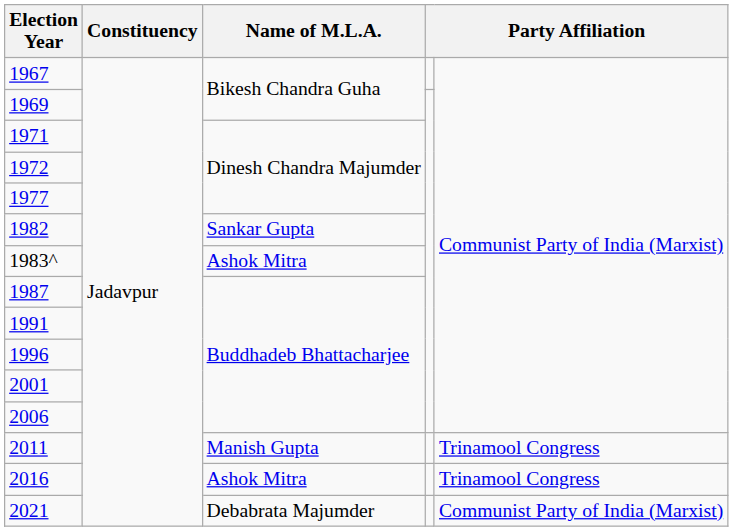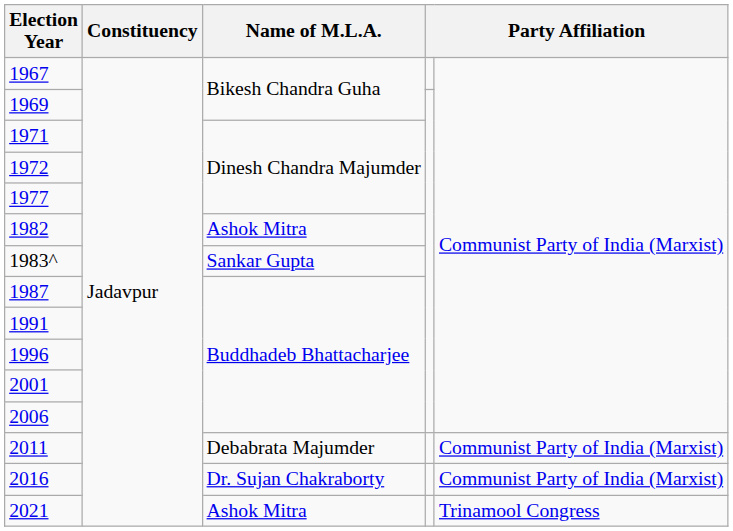1982 | Name of M.L.A.: Sankar Gupta -> Ashok Mitra
1983^ | Name of M.L.A.: Ashok Mitra -> Sankar Gupta
2011 | Name of M.L.A.: Manish Gupta -> Debabrata Majumder
2011 | column 5: Trinamool Congress -> Communist Party of India (Marxist)
2016 | Name of M.L.A.: Ashok Mitra -> Dr. Sujan Chakraborty
2016 | column 5: Trinamool Congress -> Communist Party of India (Marxist)
2021 | Name of M.L.A.: Debabrata Majumder -> Ashok Mitra
2021 | column 5: Communist Party of India (Marxist) -> Trinamool Congress
